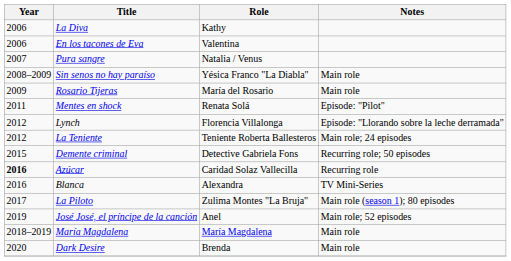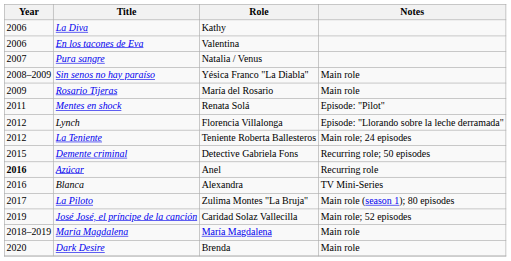Azúcar | Role: Caridad Solaz Vallecilla -> Anel
José José, el príncipe de la canción | Role: Anel -> Caridad Solaz Vallecilla
